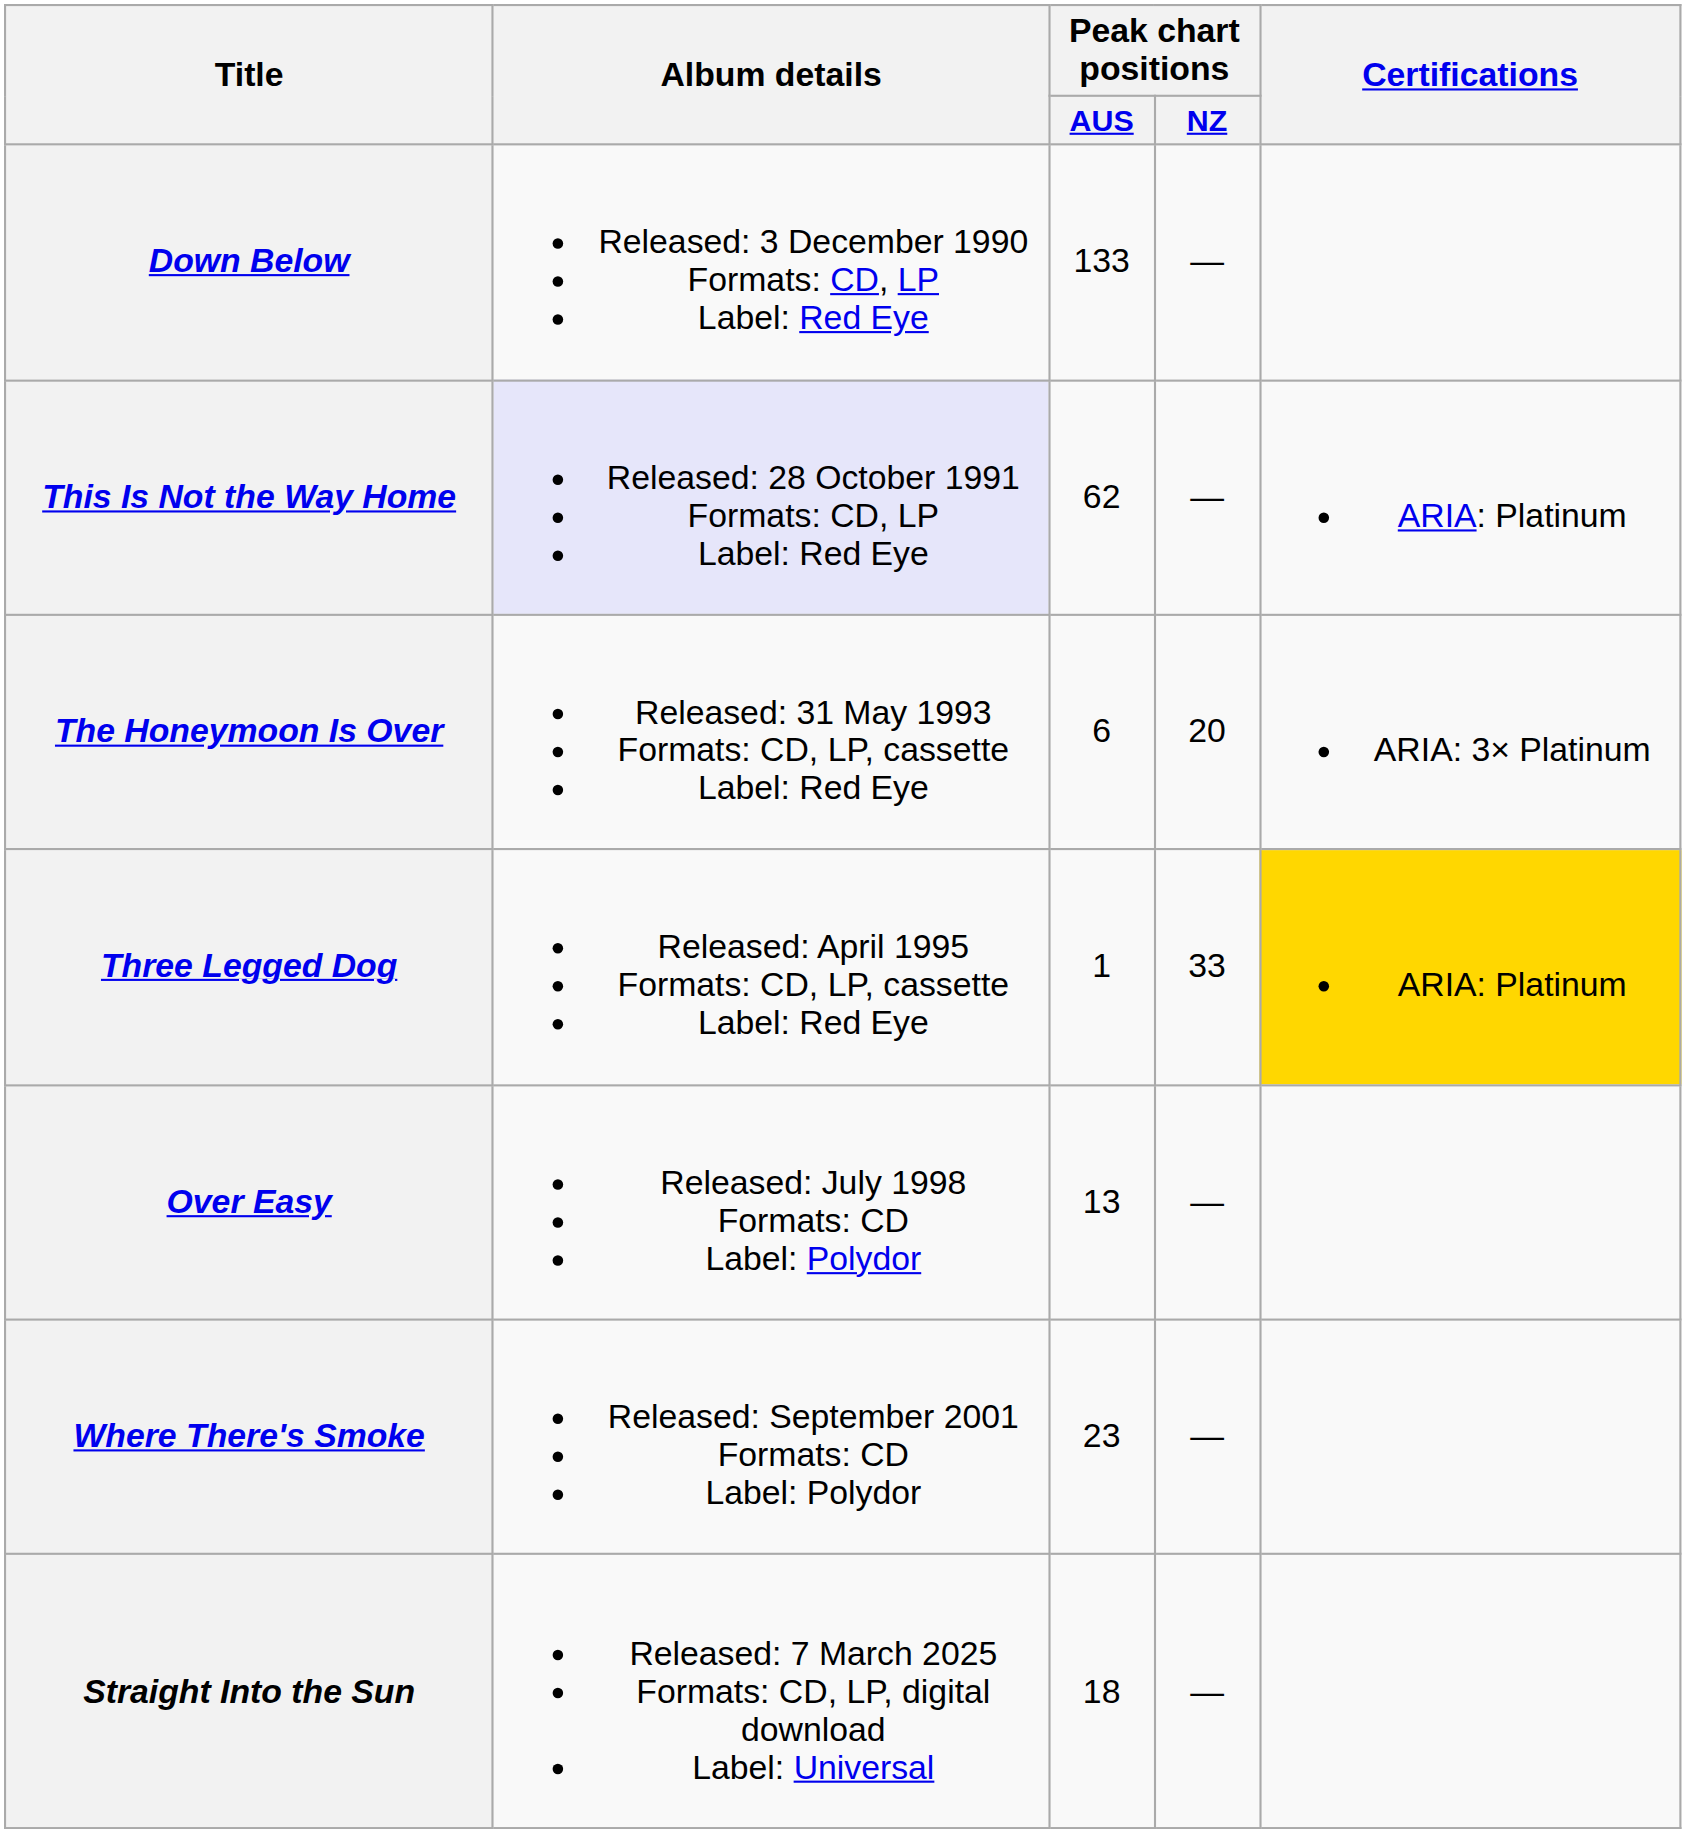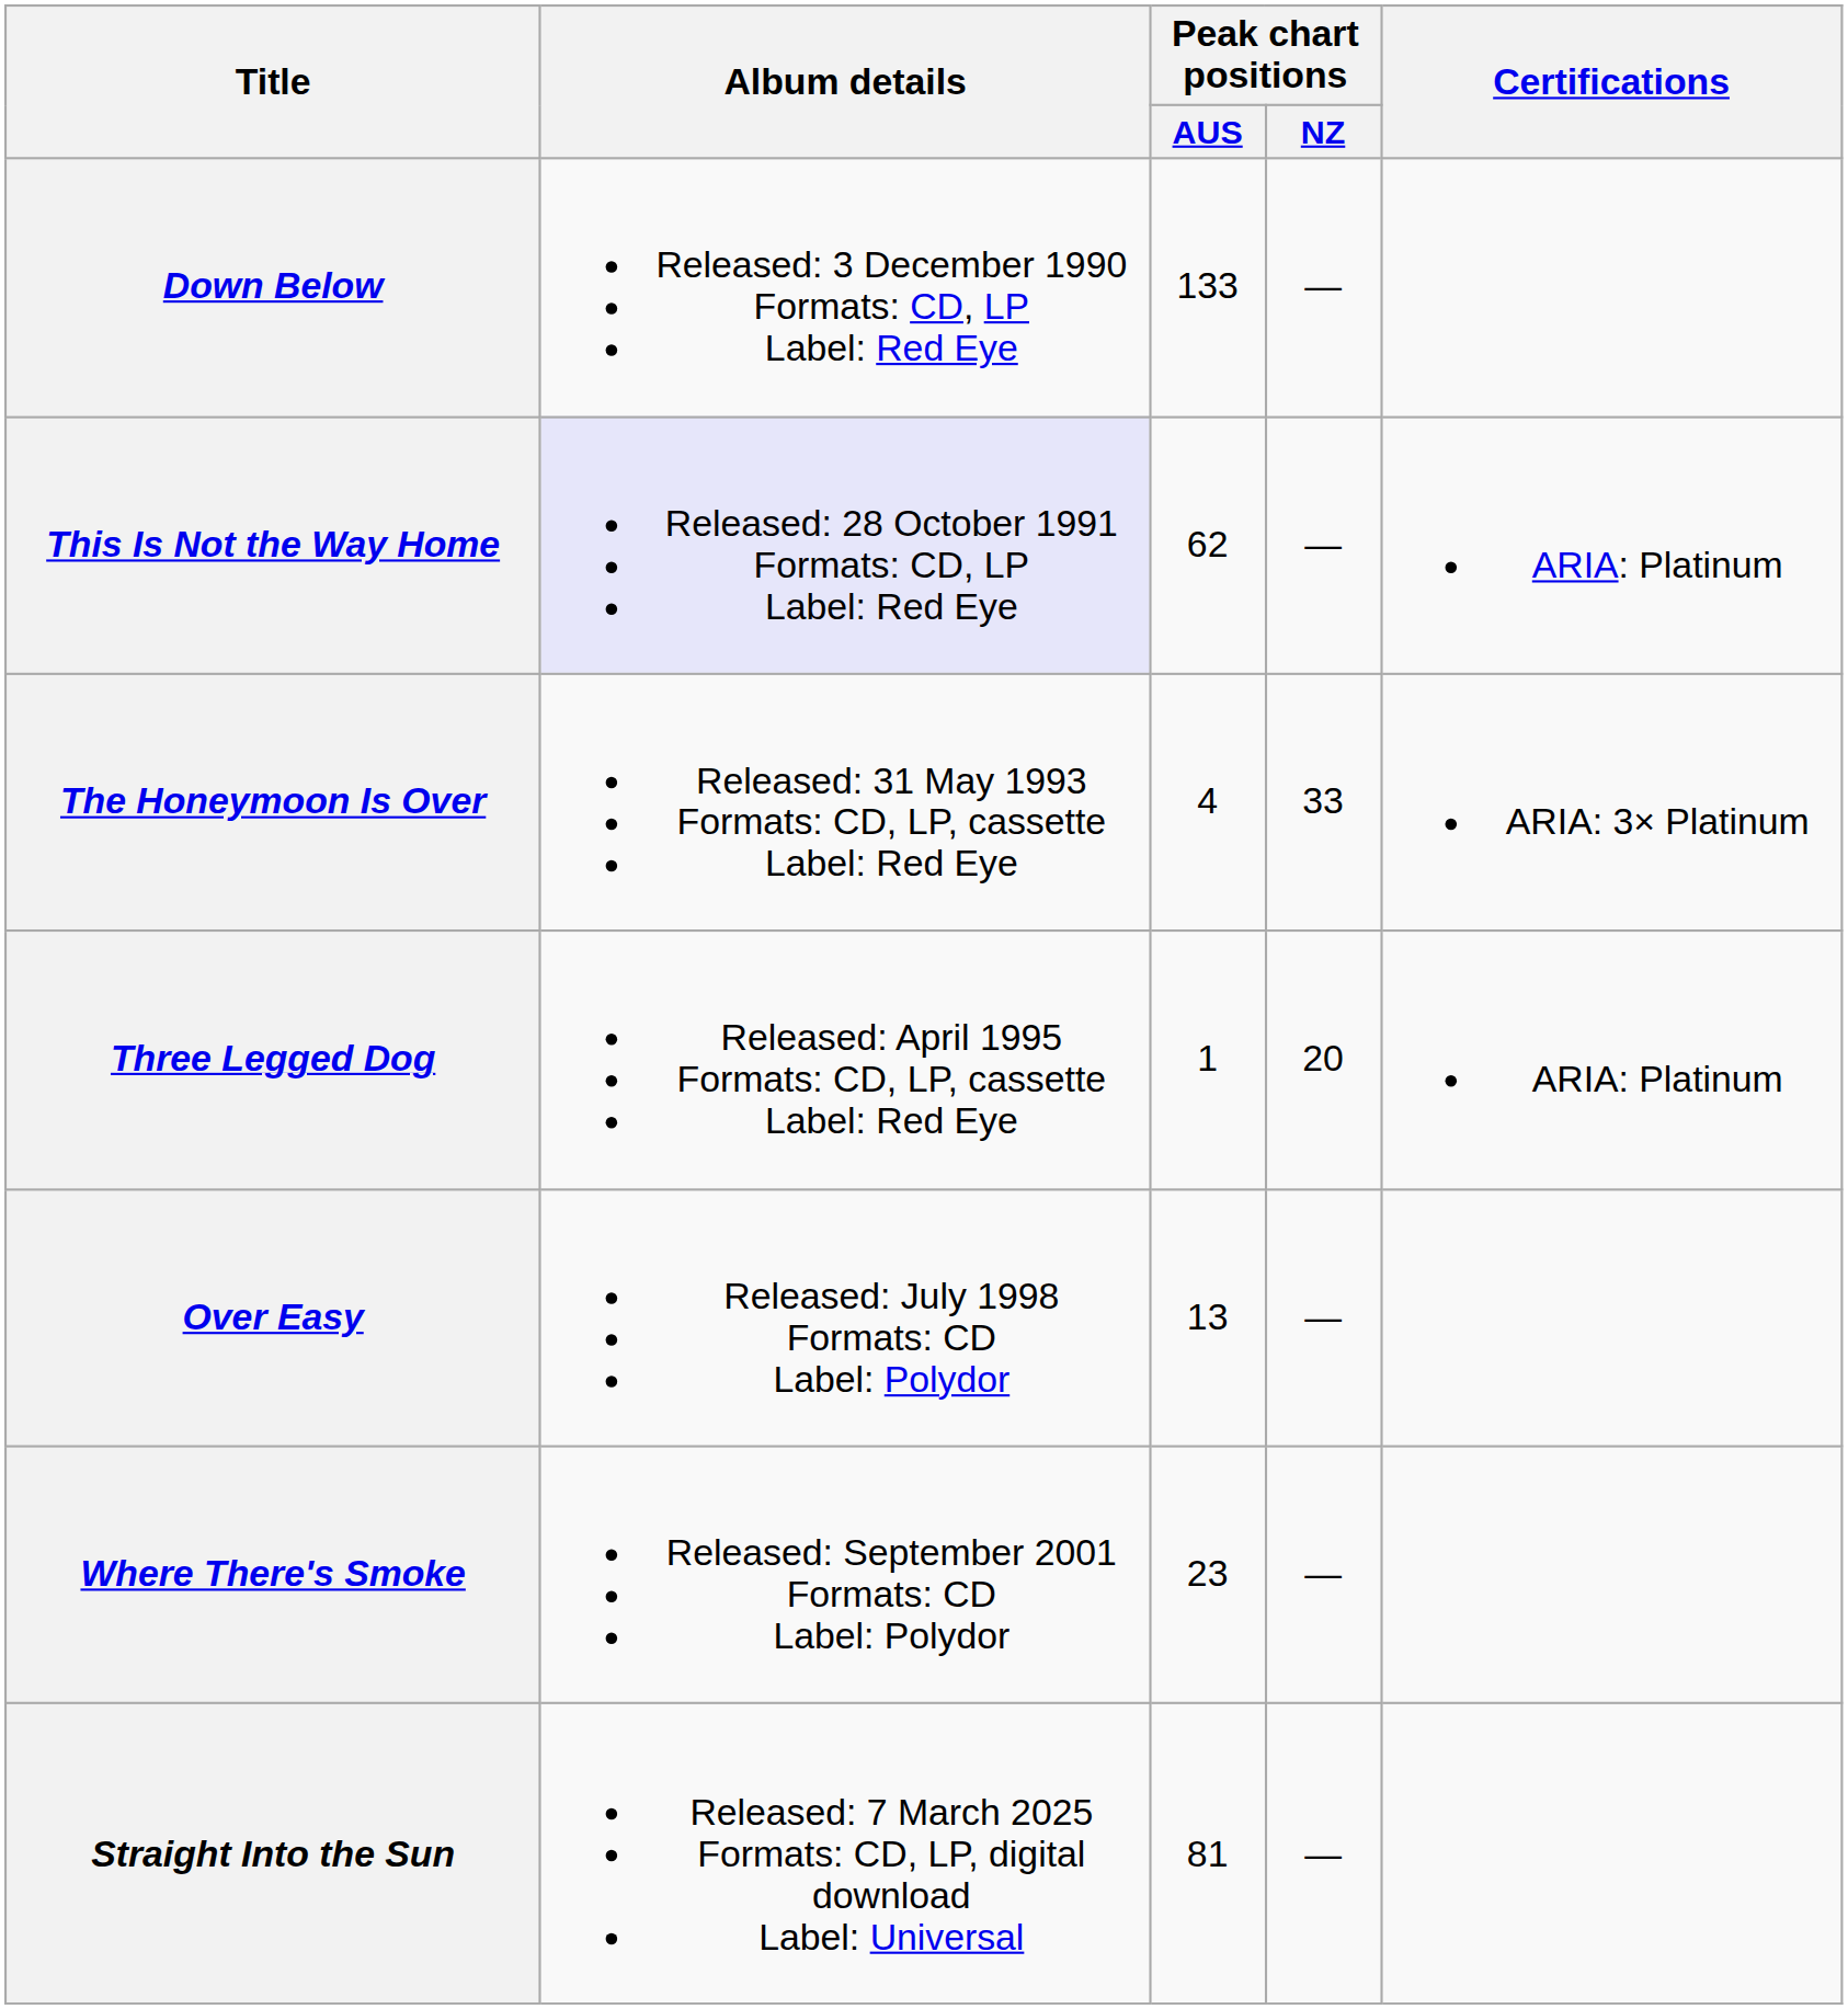The Honeymoon Is Over | Peak chart positions / AUS: 6 -> 4
The Honeymoon Is Over | Peak chart positions / NZ: 20 -> 33
Three Legged Dog | Peak chart positions / NZ: 33 -> 20
Three Legged Dog | Certifications: gold background -> no background
Straight Into the Sun | Peak chart positions / AUS: 18 -> 81
